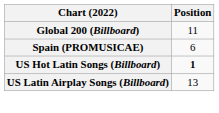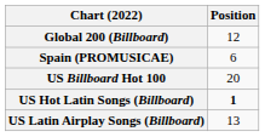Global 200 (Billboard) | Position: 11 -> 12
+ row: US Billboard Hot 100 | 20
